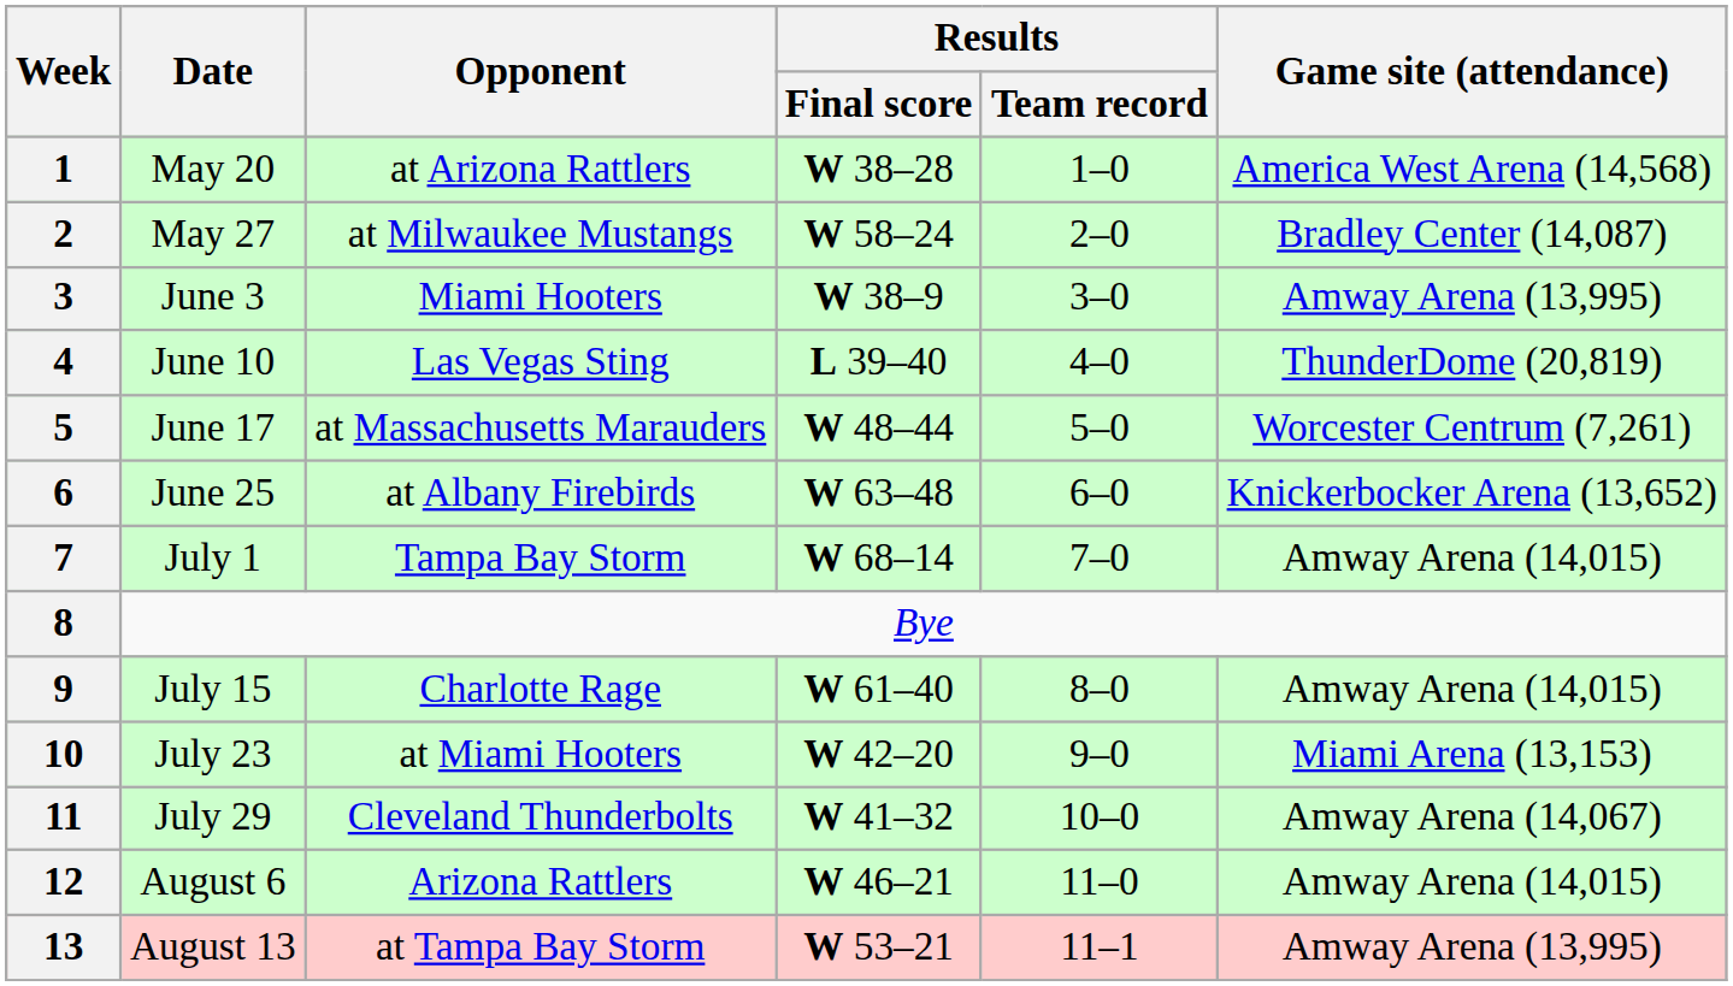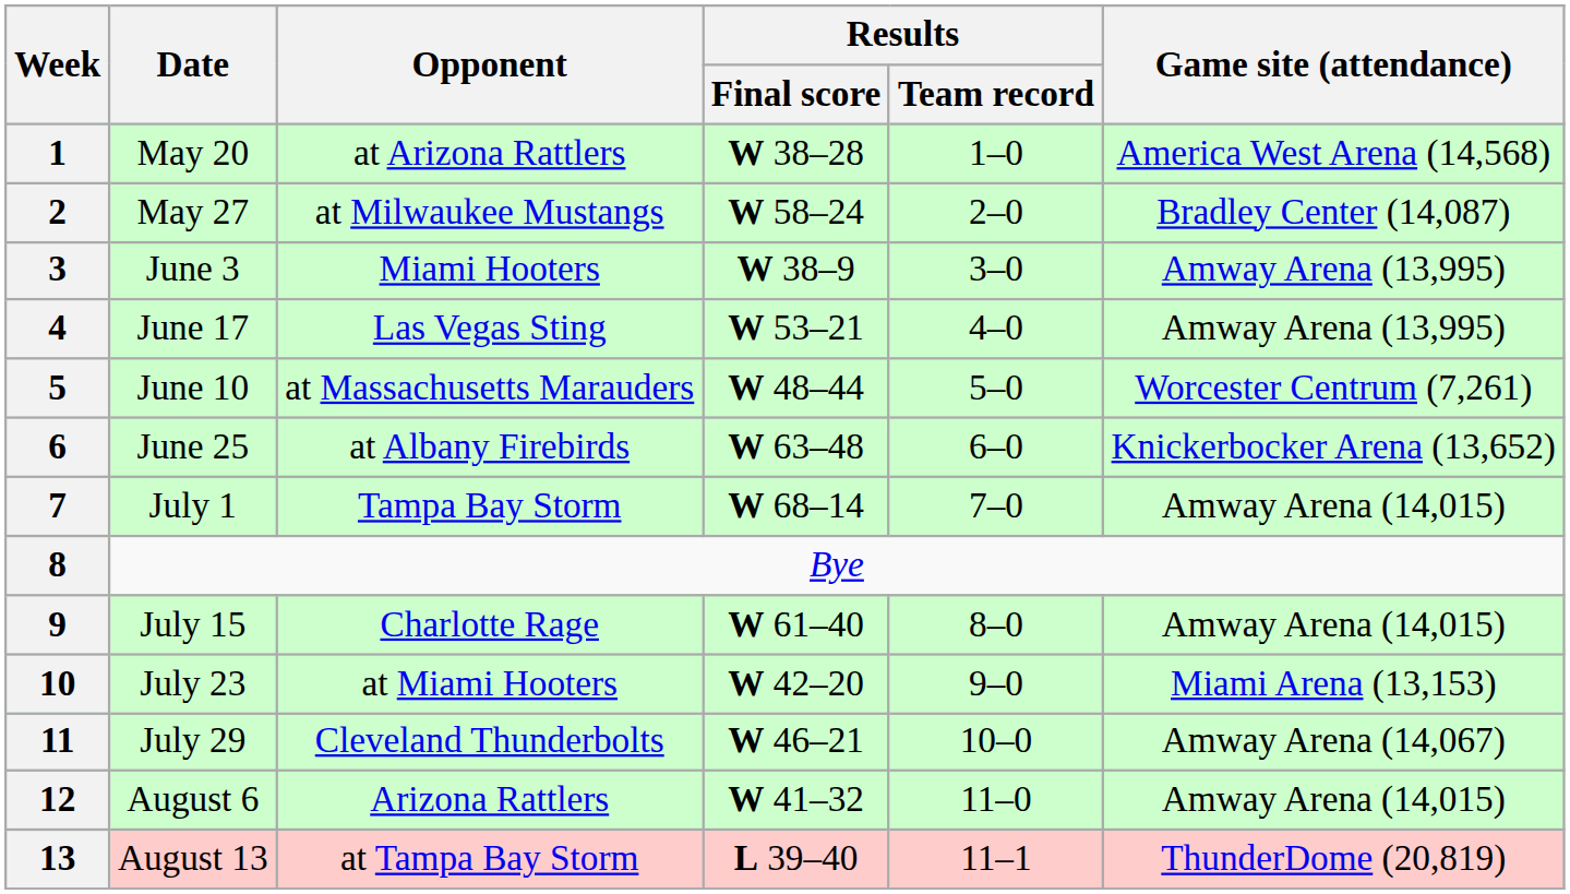4 | Date: June 10 -> June 17
4 | Results / Final score: L 39–40 -> W 53–21
4 | Game site (attendance): ThunderDome (20,819) -> Amway Arena (13,995)
5 | Date: June 17 -> June 10
11 | Results / Final score: W 41–32 -> W 46–21
12 | Results / Final score: W 46–21 -> W 41–32
13 | Results / Final score: W 53–21 -> L 39–40
13 | Game site (attendance): Amway Arena (13,995) -> ThunderDome (20,819)
